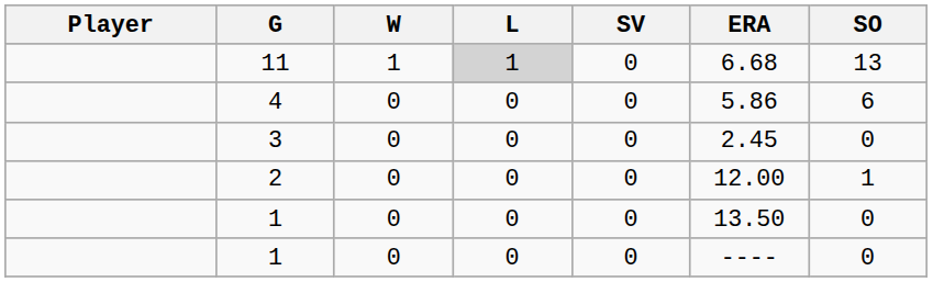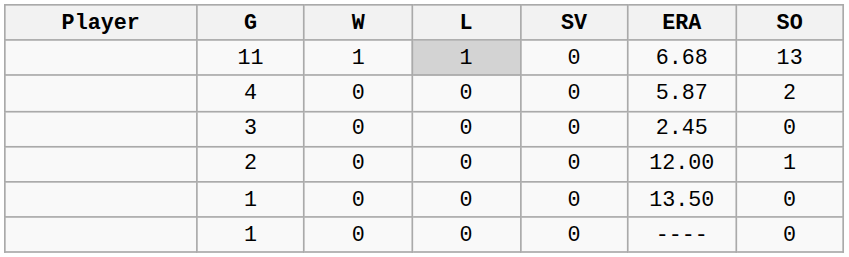4 | ERA: 5.86 -> 5.87
4 | SO: 6 -> 2
